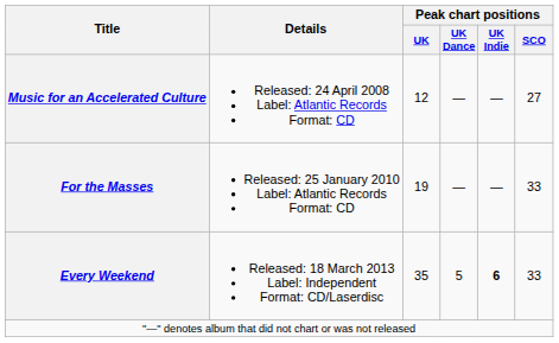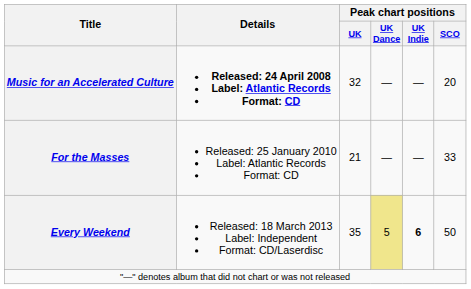Music for an Accelerated Culture | Details: normal -> bold
Music for an Accelerated Culture | Peak chart positions / UK: 12 -> 32
Music for an Accelerated Culture | Peak chart positions / SCO: 27 -> 20
For the Masses | Peak chart positions / UK: 19 -> 21
Every Weekend | Peak chart positions / UK Dance: no background -> khaki background
Every Weekend | Peak chart positions / SCO: 33 -> 50
